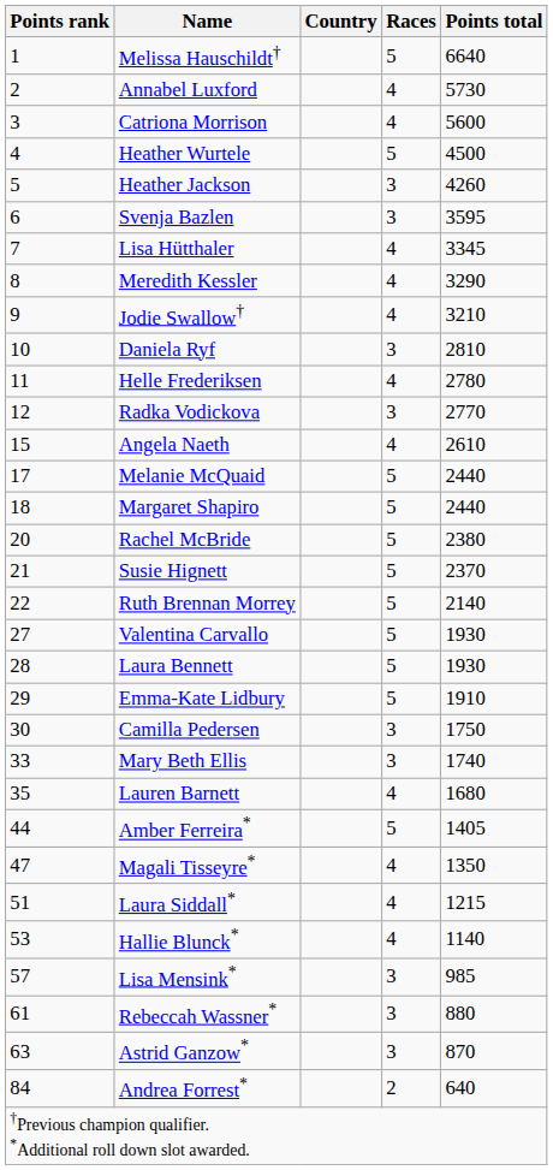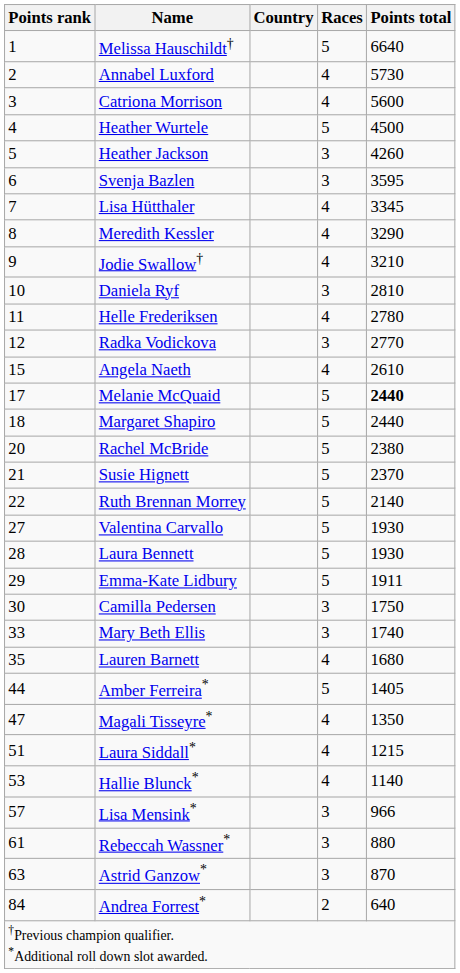Melanie McQuaid | Points total: normal -> bold
Emma-Kate Lidbury | Points total: 1910 -> 1911
Lisa Mensink* | Points total: 985 -> 966
